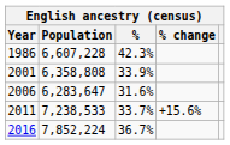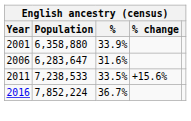- row: 1986 | 6,607,228 | 42.3%
2001 | Population: 6,358,808 -> 6,358,880
2011 | %: 33.7% -> 33.5%
